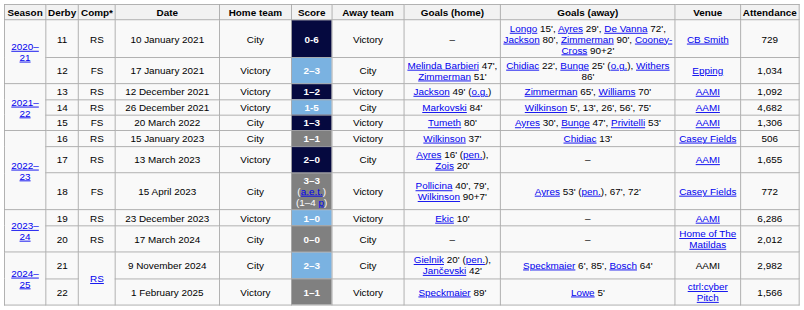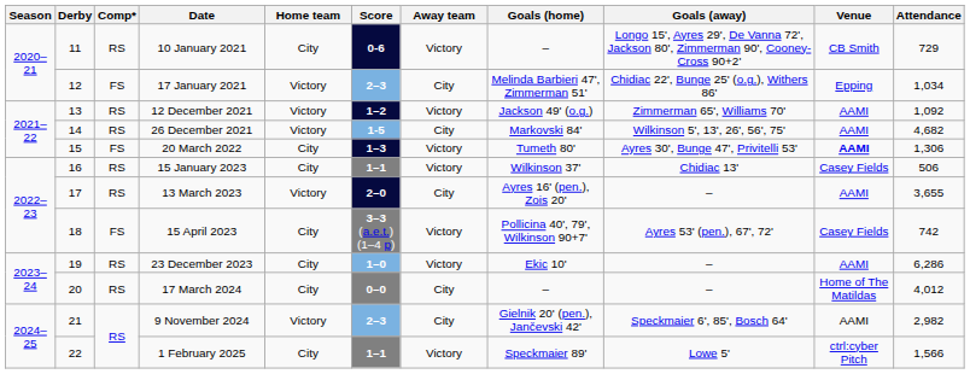20 March 2022 | Venue: normal -> bold
13 March 2023 | Attendance: 1,655 -> 3,655
15 April 2023 | Attendance: 772 -> 742
23 December 2023 | Home team: Victory -> City
17 March 2024 | Attendance: 2,012 -> 4,012
9 November 2024 | Home team: City -> Victory
1 February 2025 | Home team: Victory -> City
